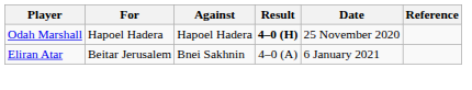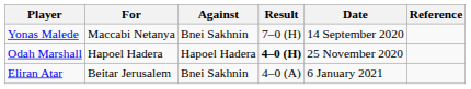+ row: Yonas Malede | Maccabi Netanya | Bnei Sakhnin | 7–0 (H) | 14 September 2020
